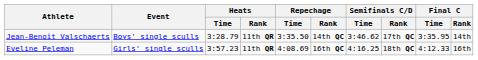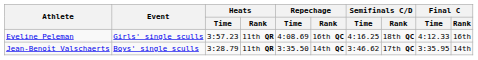rows swapped: Eveline Peleman <-> Jean-Benoît Valschaerts
